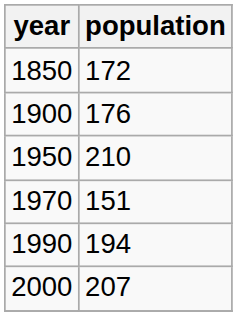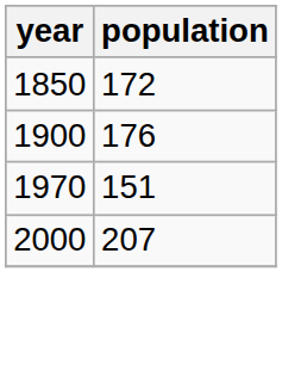- row: 1950 | 210
- row: 1990 | 194
